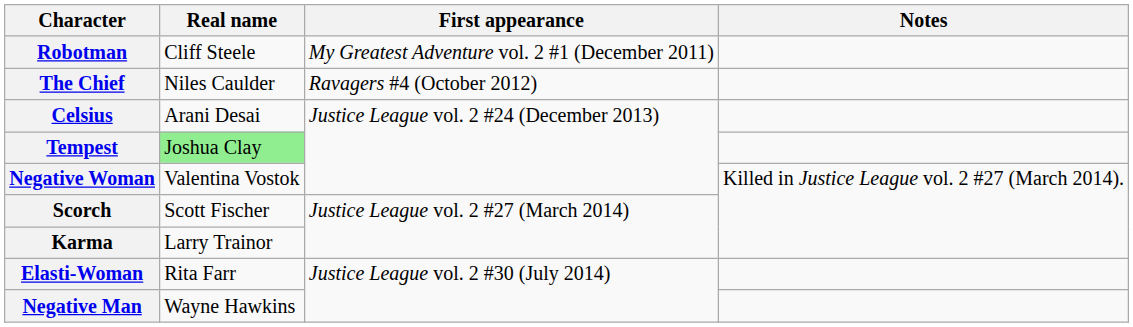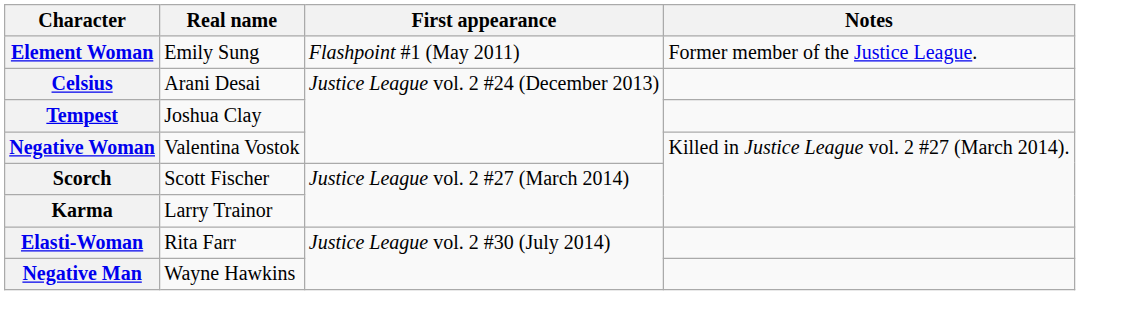+ row: Element Woman | Emily Sung | Flashpoint #1 (May 2011) | Former member of the Justice League.
- row: Robotman | Cliff Steele | My Greatest Adventure vol. 2 #1 (December 2011)
- row: The Chief | Niles Caulder | Ravagers #4 (October 2012)
Tempest | Real name: lightgreen background -> no background
